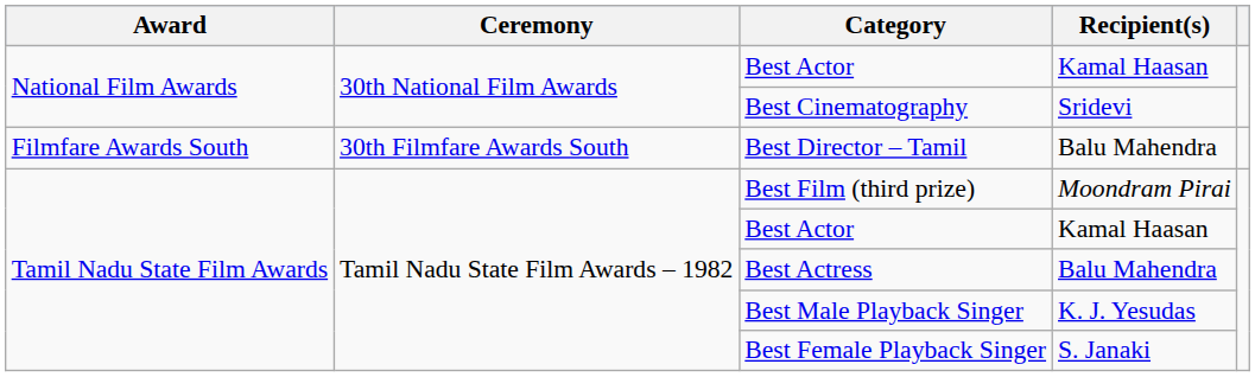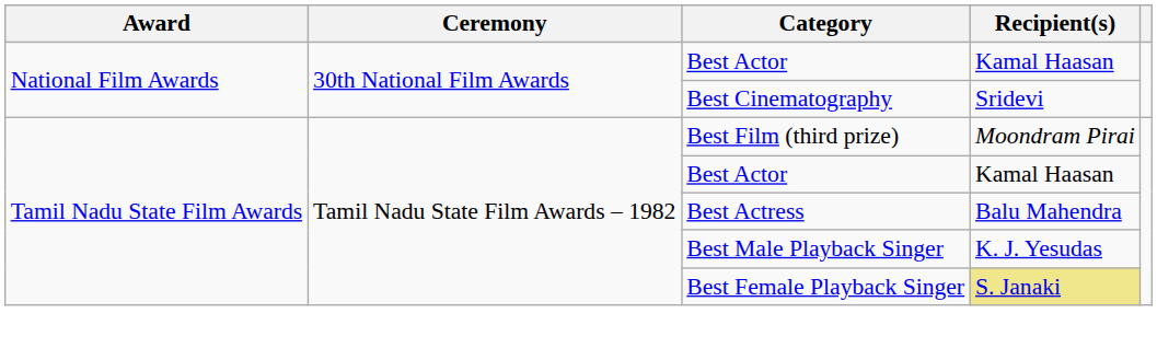- row: Filmfare Awards South | 30th Filmfare Awards South | Best Director – Tamil | Balu Mahendra
Best Female Playback Singer | Recipient(s): no background -> khaki background
